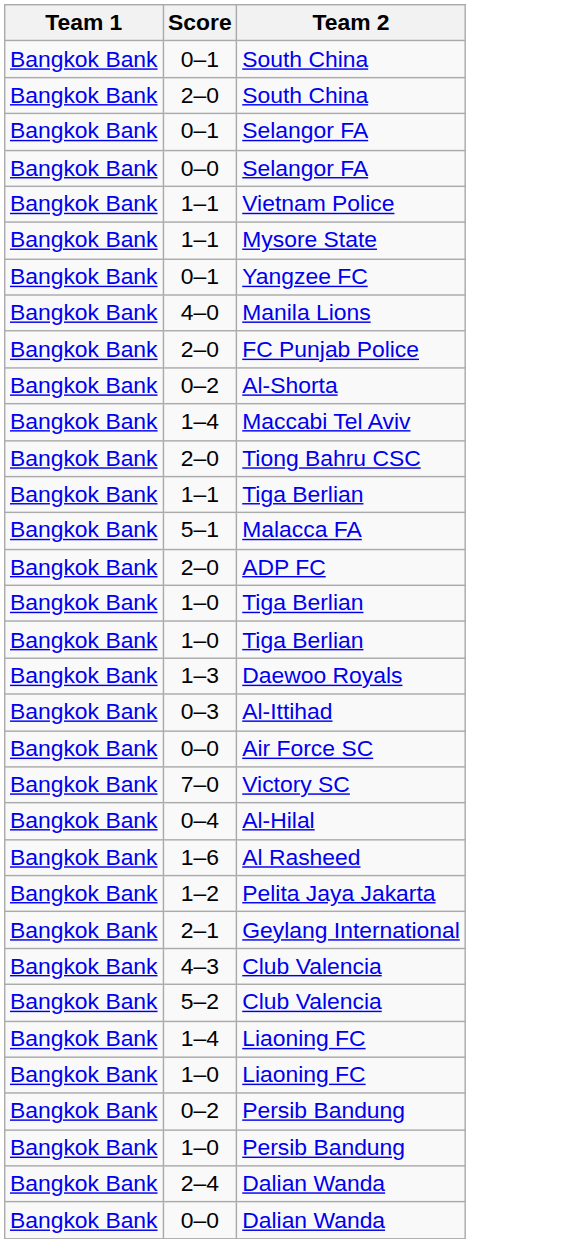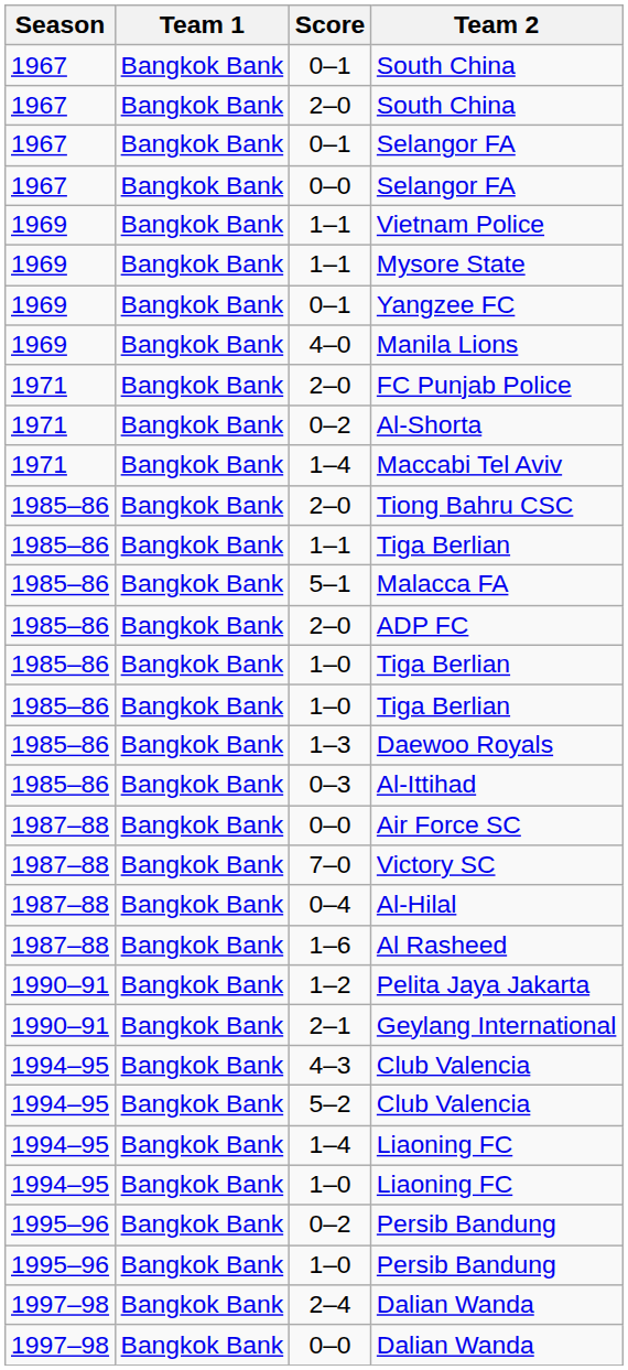+ column: Season | 1967 | 1967 | 1967 | 1967 | 1969 | 1969 | 1969 | 1969 | 1971 | 1971 | 1971 | 1985–86 | 1985–86 | 1985–86 | 1985–86 | 1985–86 | 1985–86 | 1985–86 | 1985–86 | 1987–88 | 1987–88 | 1987–88 | 1987–88 | 1990–91 | 1990–91 | 1994–95 | 1994–95 | 1994–95 | 1994–95 | 1995–96 | 1995–96 | 1997–98 | 1997–98
